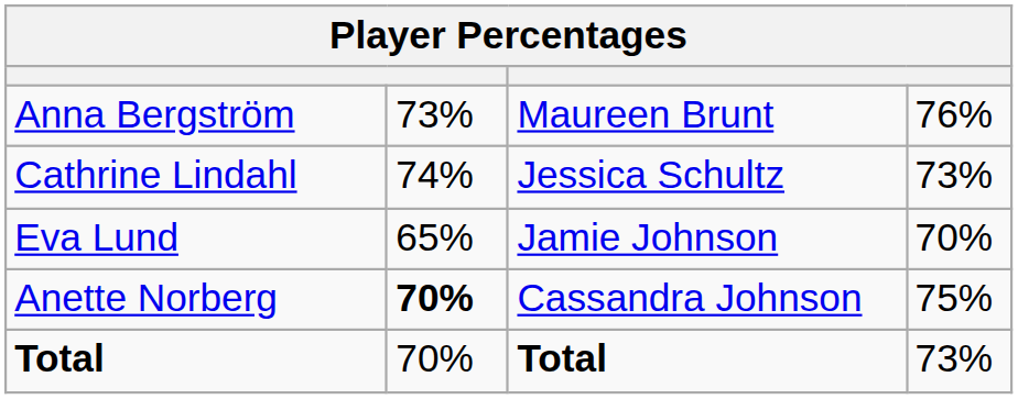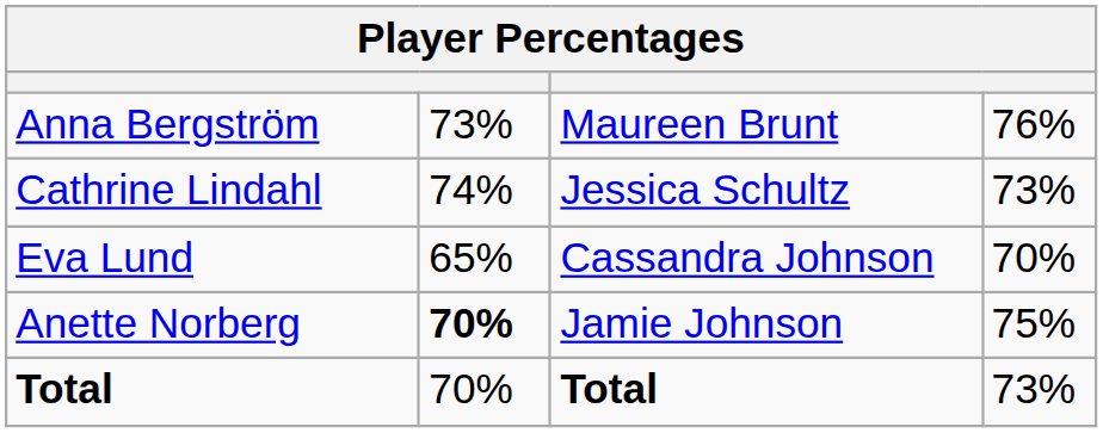Eva Lund | column 3: Jamie Johnson -> Cassandra Johnson
Anette Norberg | column 3: Cassandra Johnson -> Jamie Johnson
